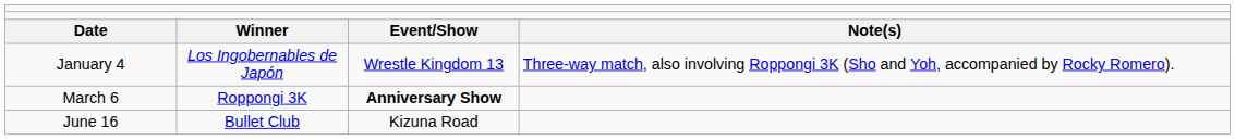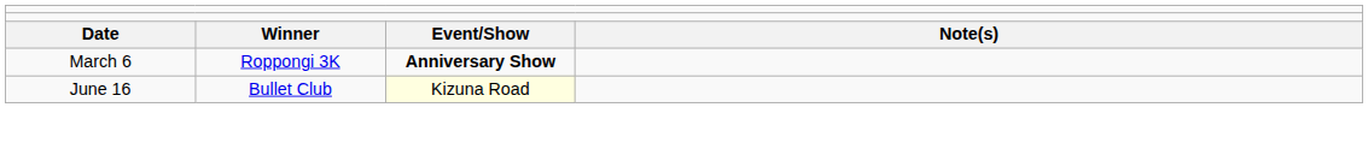- row: January 4 | Los Ingobernables de Japón | Wrestle Kingdom 13 | Three-way match, also involving Roppongi 3K (Sho and Yoh, accompanied by Rocky Romero).
June 16 | column 3: no background -> lightyellow background
